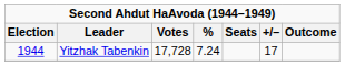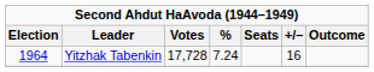Yitzhak Tabenkin | Election: 1944 -> 1964
Yitzhak Tabenkin | +/–: 17 -> 16
